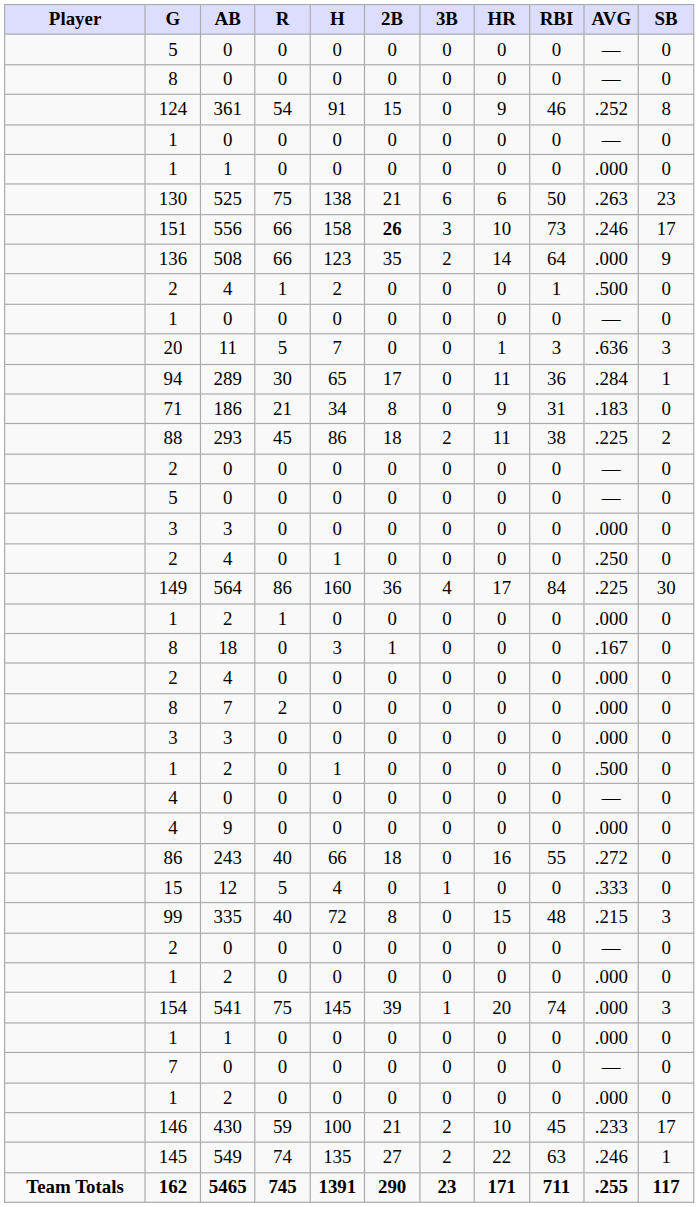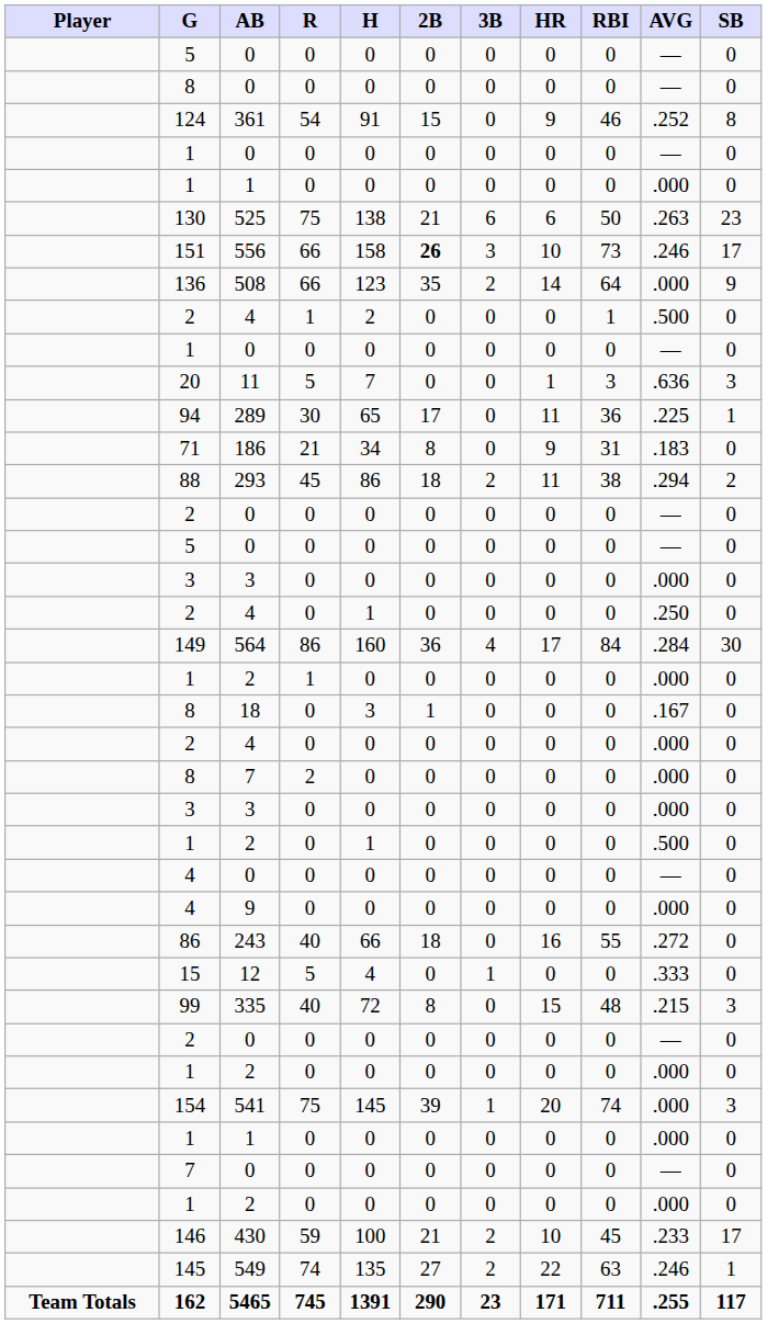289 | AVG: .284 -> .225
293 | AVG: .225 -> .294
564 | AVG: .225 -> .284
